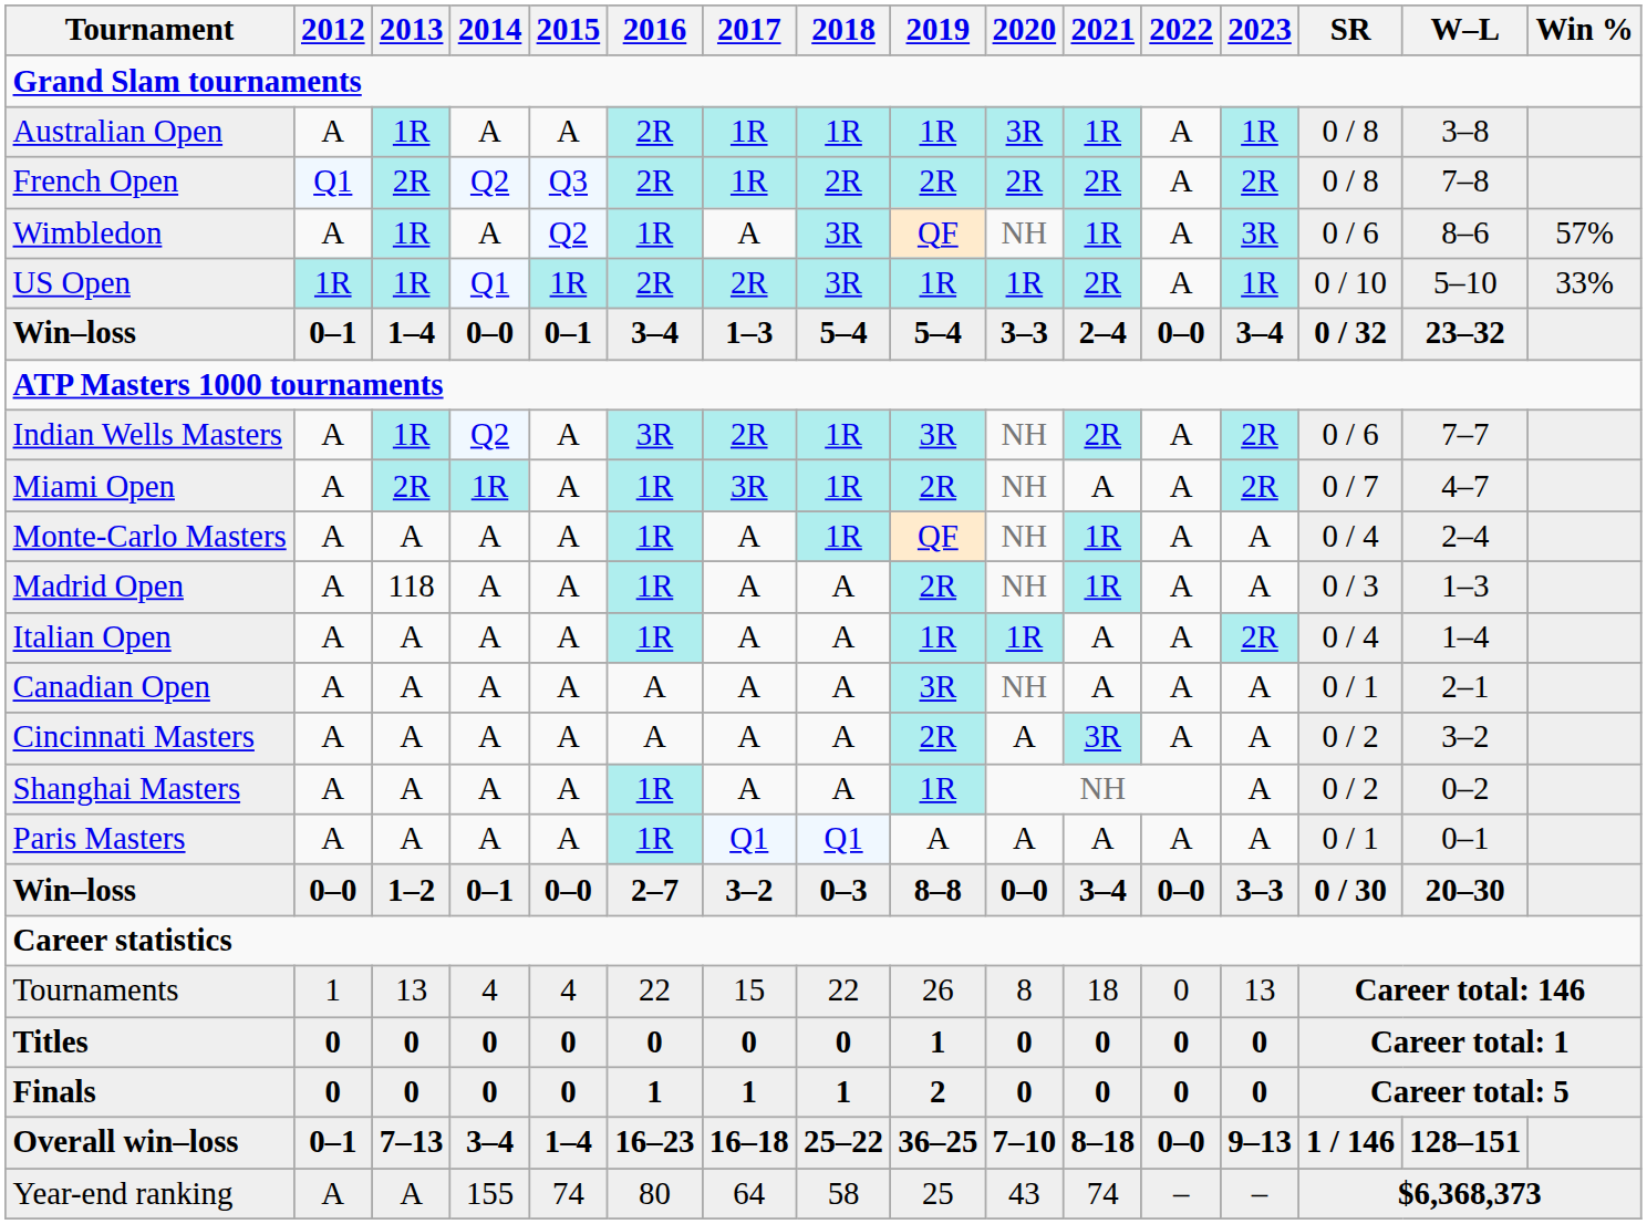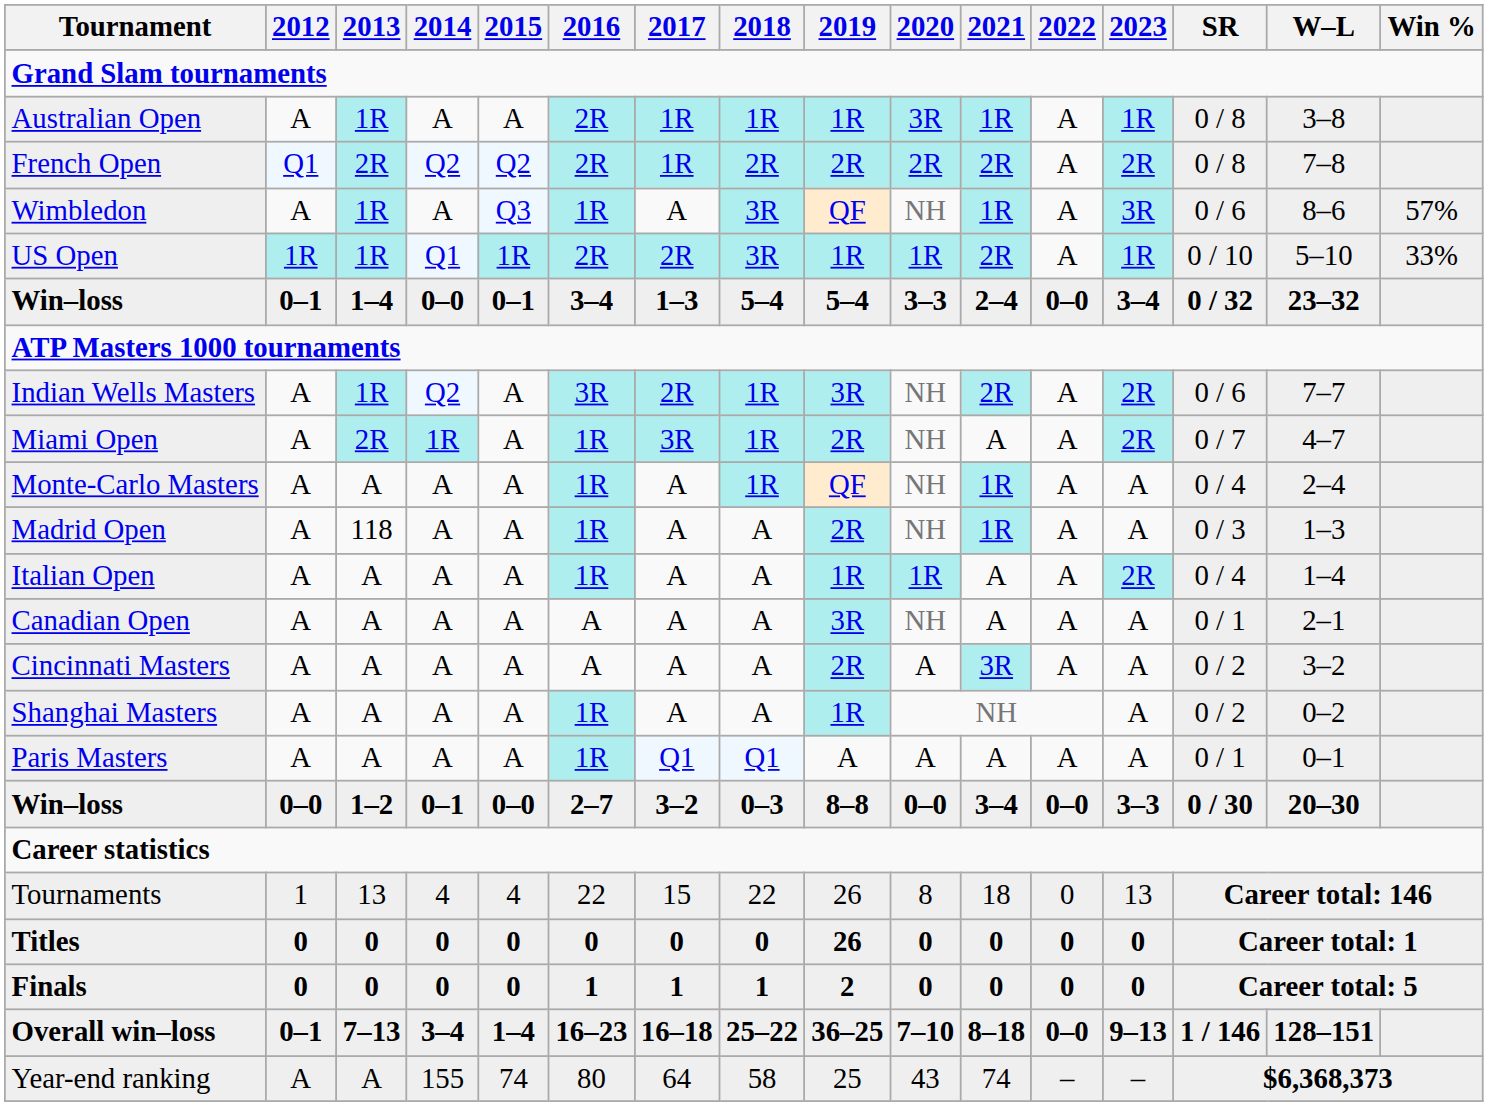French Open | 2015: Q3 -> Q2
Wimbledon | 2015: Q2 -> Q3
Titles | 2019: 1 -> 26
